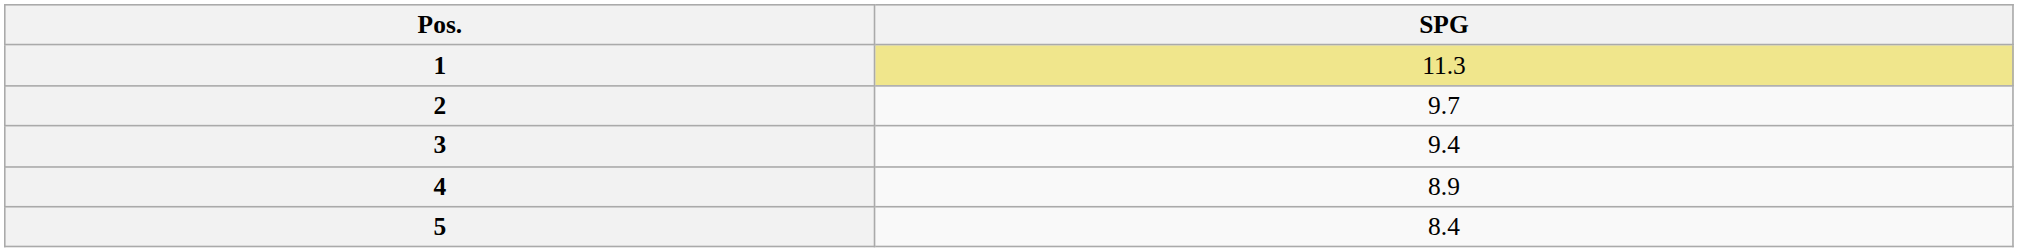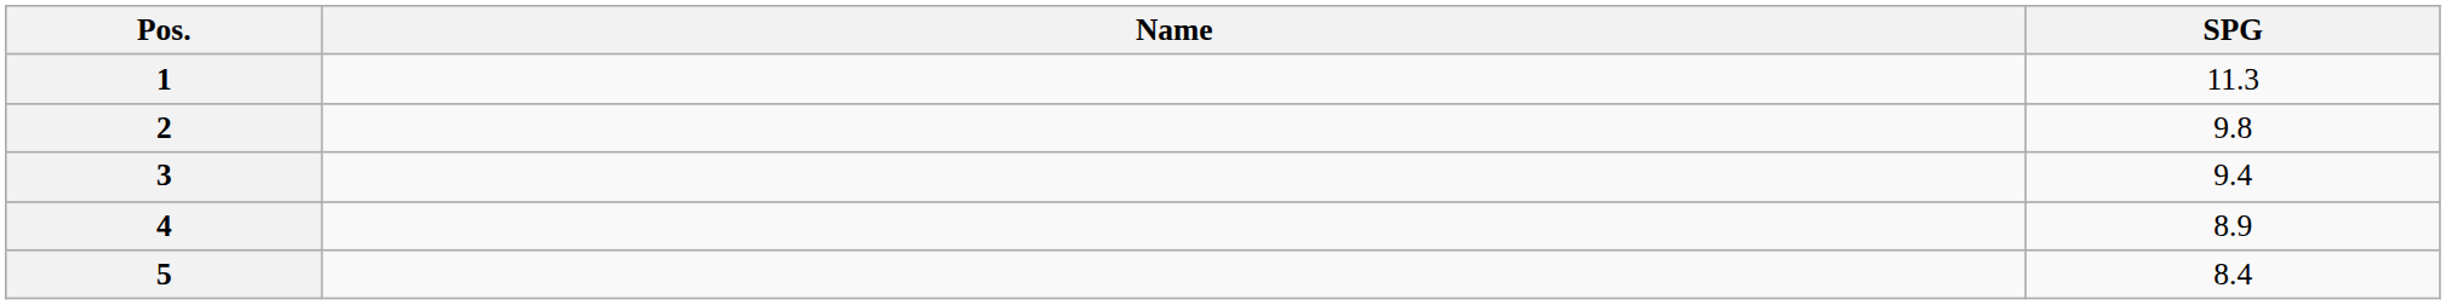+ column: Name
1 | SPG: khaki background -> no background
2 | SPG: 9.7 -> 9.8
